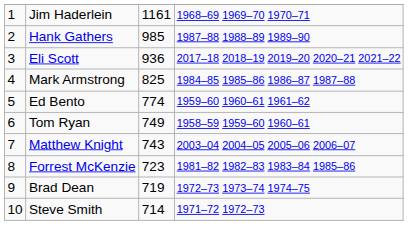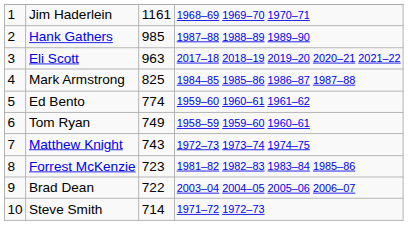Eli Scott | column 3: 936 -> 963
Matthew Knight | column 4: 2003–04 2004–05 2005–06 2006–07 -> 1972–73 1973–74 1974–75
Brad Dean | column 3: 719 -> 722
Brad Dean | column 4: 1972–73 1973–74 1974–75 -> 2003–04 2004–05 2005–06 2006–07
